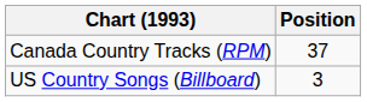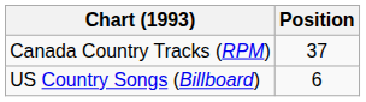US Country Songs (Billboard) | Position: 3 -> 6
